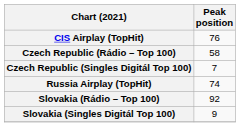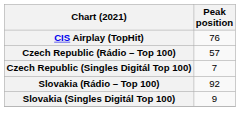Czech Republic (Rádio – Top 100) | Peak position: 58 -> 57
- row: Russia Airplay (TopHit) | 74
